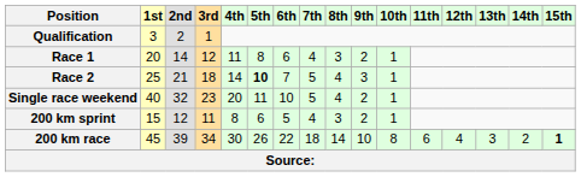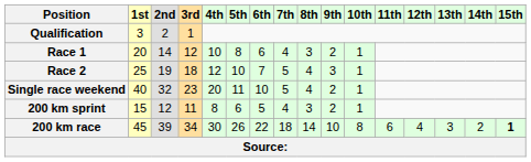Race 1 | 4th: 11 -> 10
Race 2 | 2nd: 21 -> 19
Race 2 | 4th: 14 -> 12
Race 2 | 5th: bold -> normal
